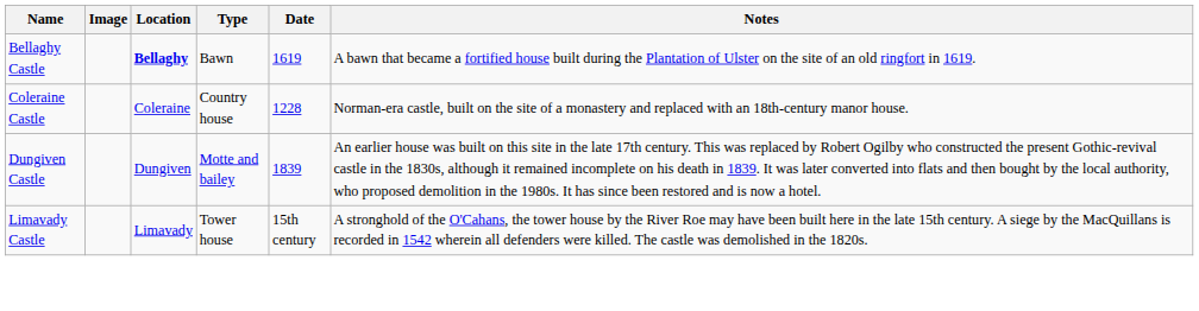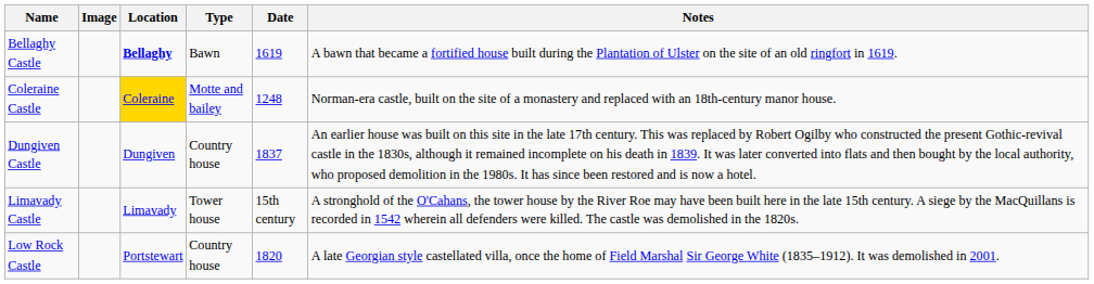Coleraine Castle | Location: no background -> gold background
Coleraine Castle | Type: Country house -> Motte and bailey
Coleraine Castle | Date: 1228 -> 1248
Dungiven Castle | Type: Motte and bailey -> Country house
Dungiven Castle | Date: 1839 -> 1837
+ row: Low Rock Castle | Portstewart | Country house | 1820 | A late Georgian style castellated villa, once the home of Field Marshal Sir George White (1835–1912). It was demolished in 2001.
